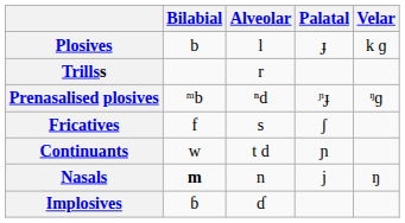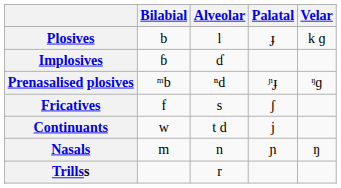rows swapped: Implosives <-> Trillss
Continuants | Palatal: ɲ -> j
Nasals | Bilabial: bold -> normal
Nasals | Palatal: j -> ɲ
